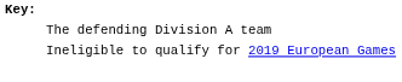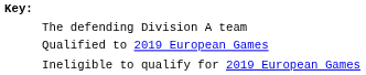+ row: Qualified to 2019 European Games
